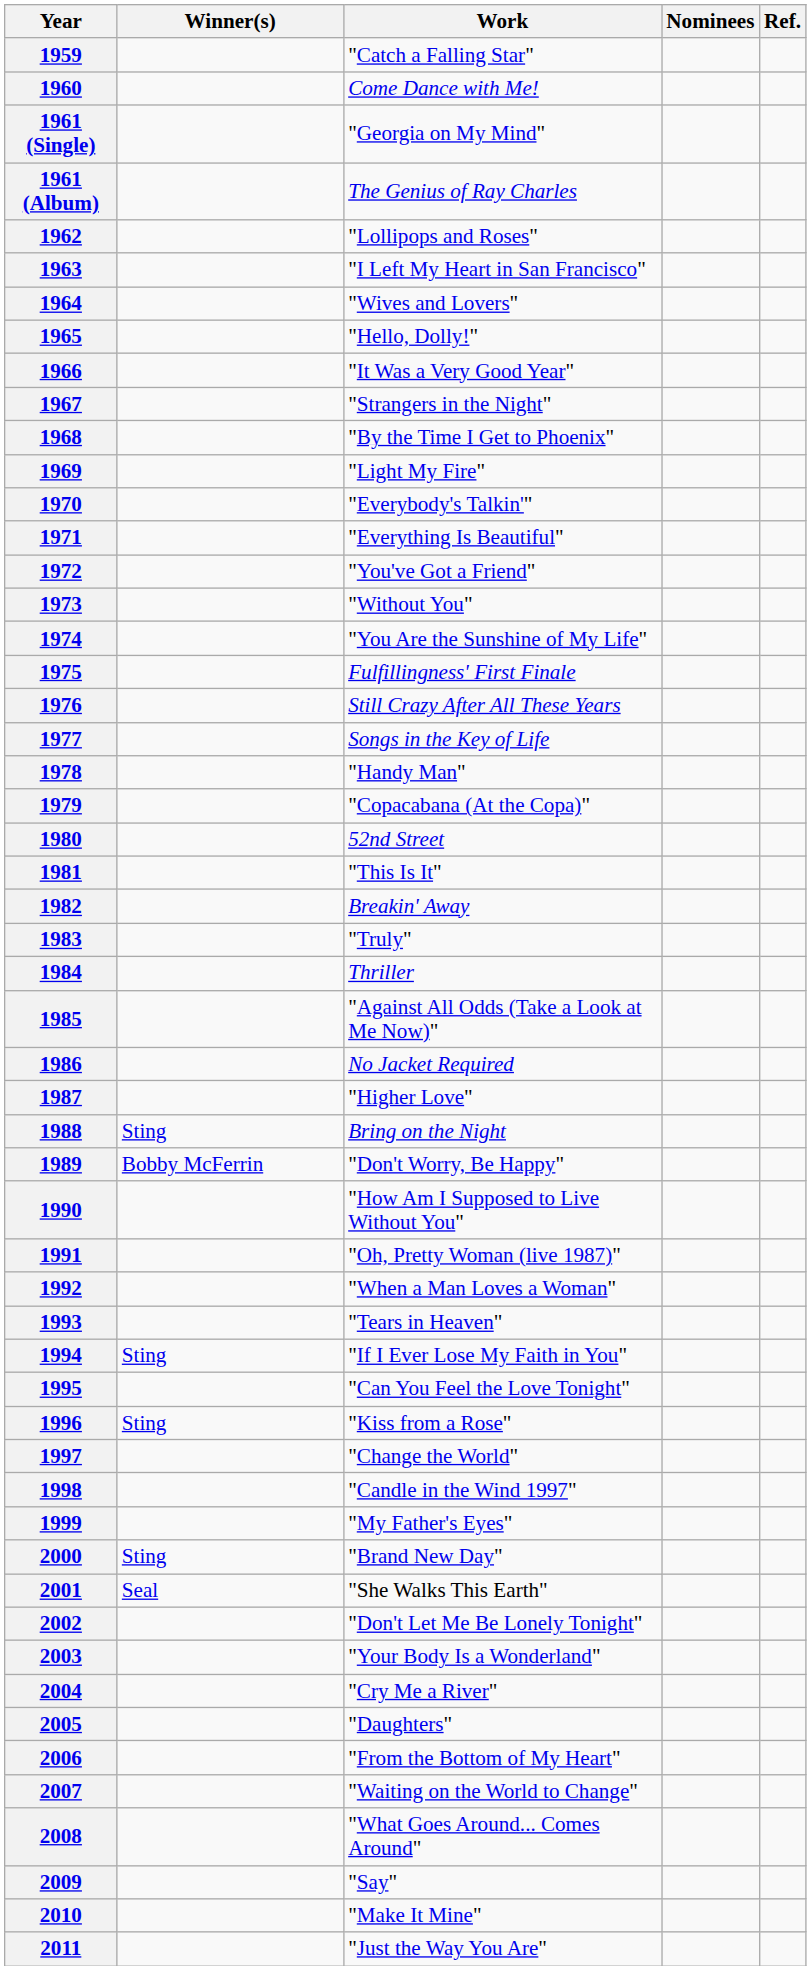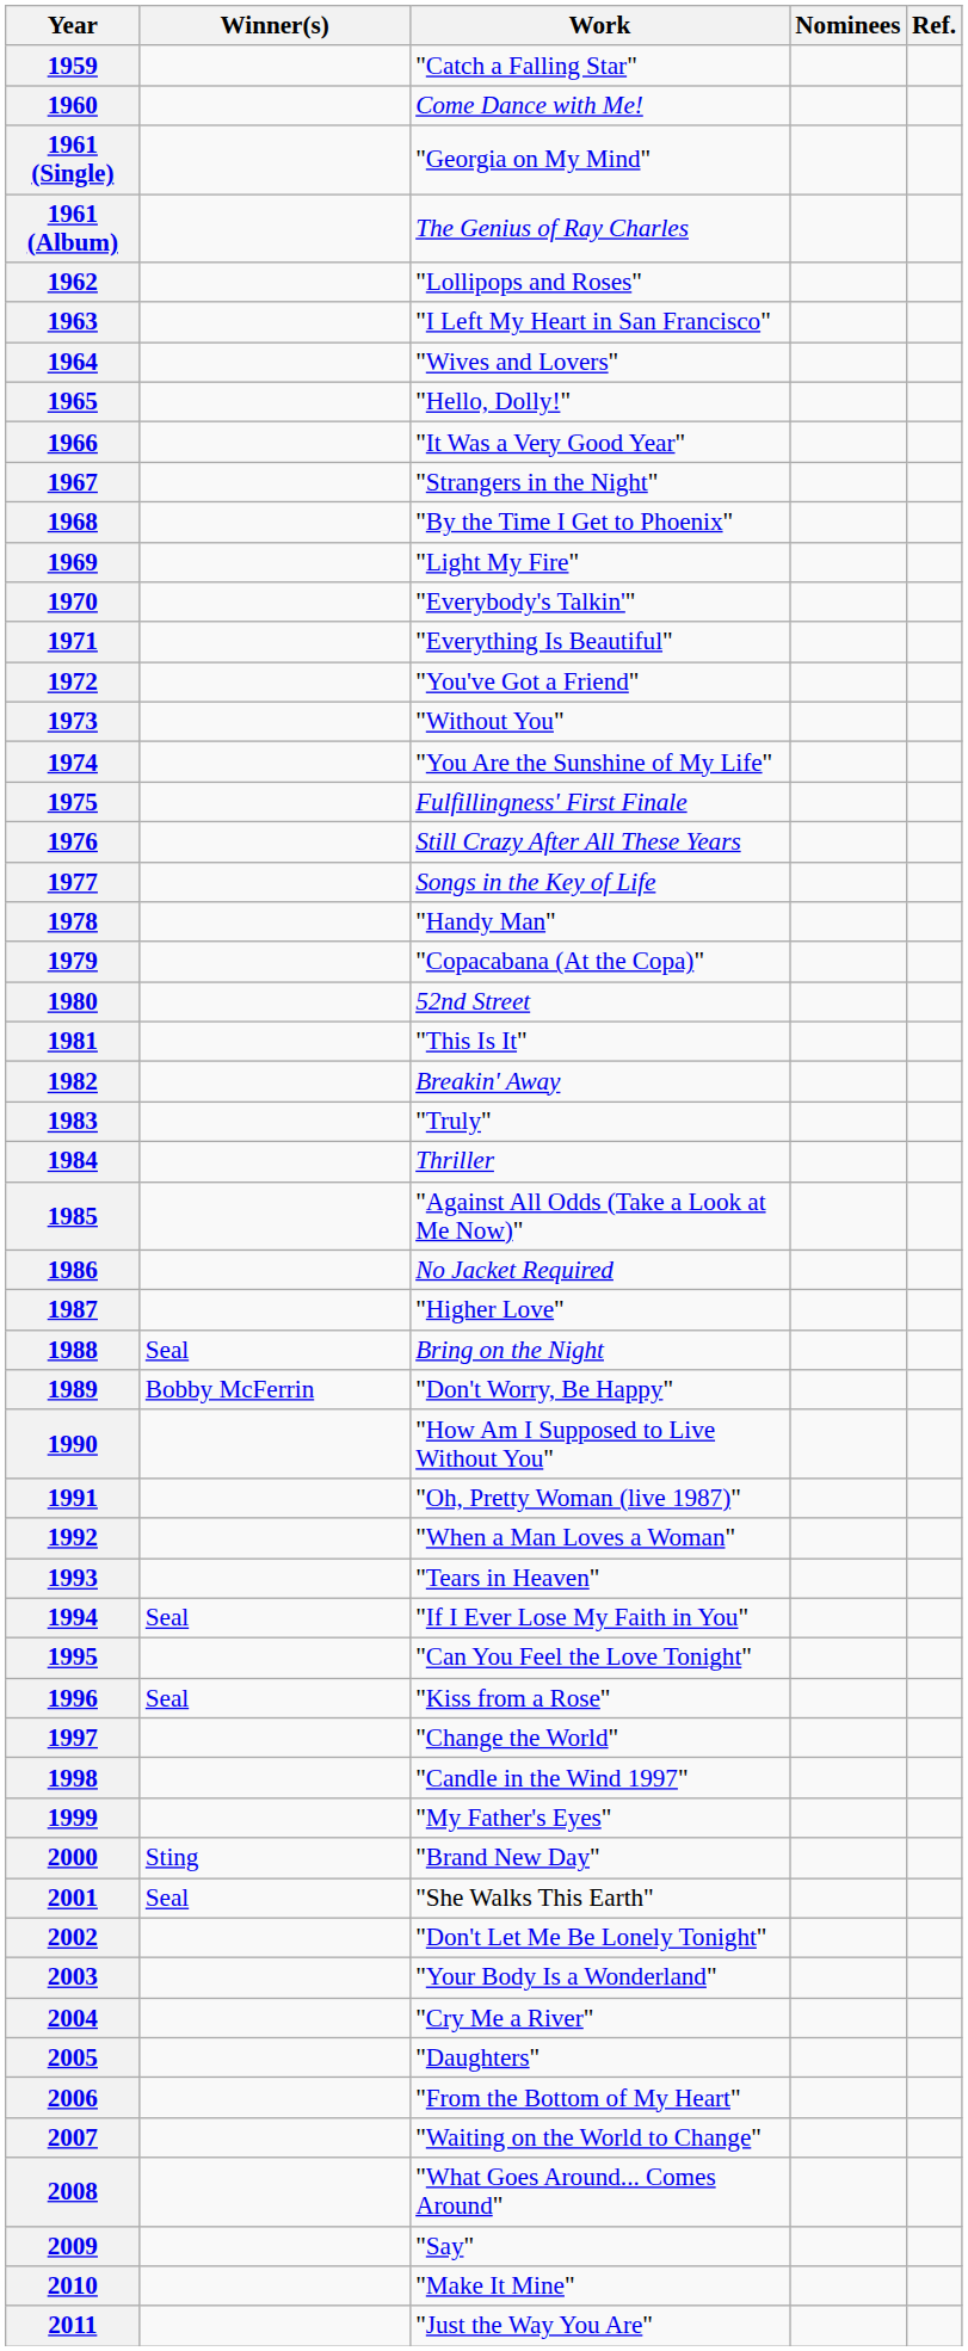1988 | Winner(s): Sting -> Seal
1994 | Winner(s): Sting -> Seal
1996 | Winner(s): Sting -> Seal
